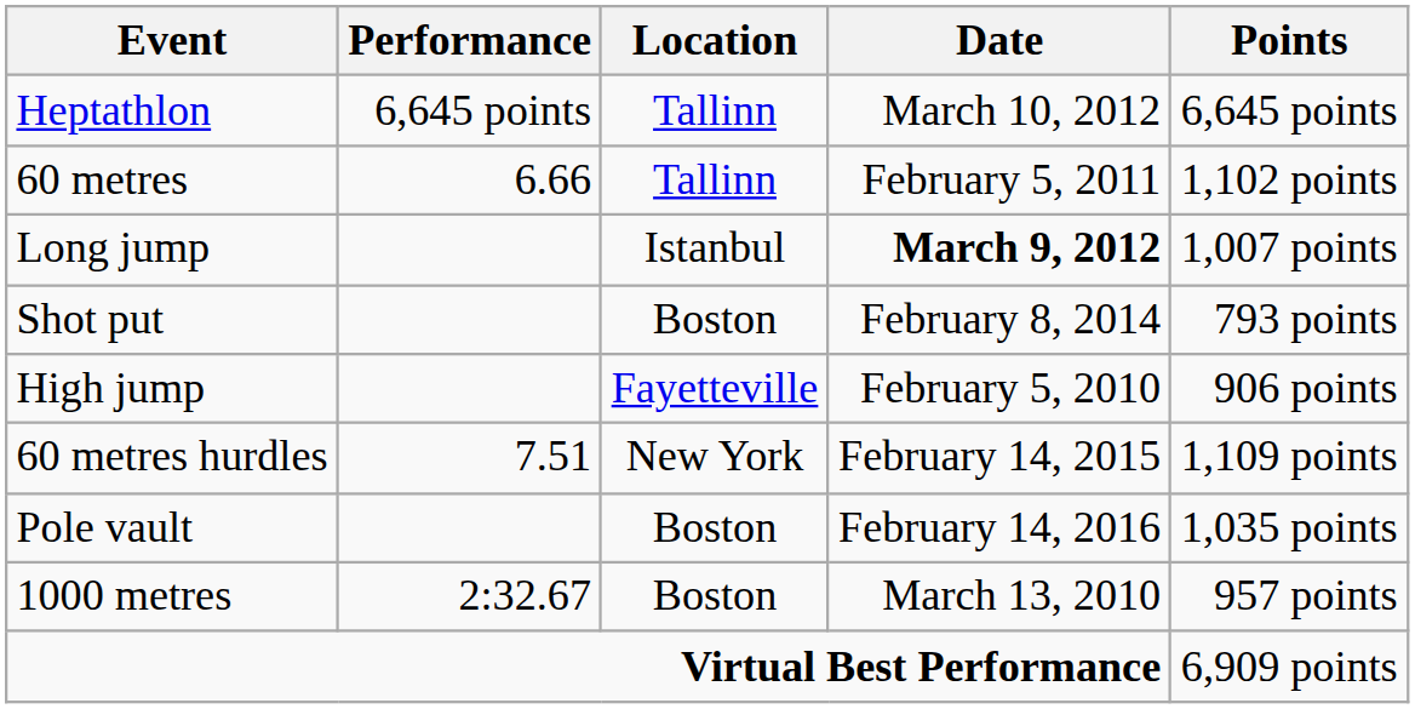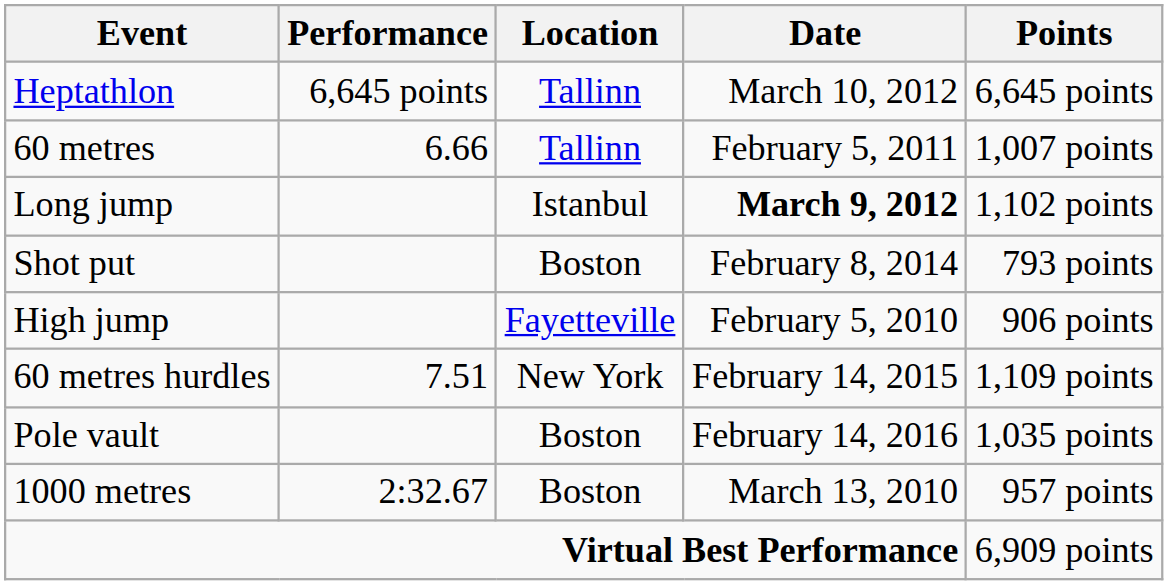60 metres | Points: 1,102 points -> 1,007 points
Long jump | Points: 1,007 points -> 1,102 points
